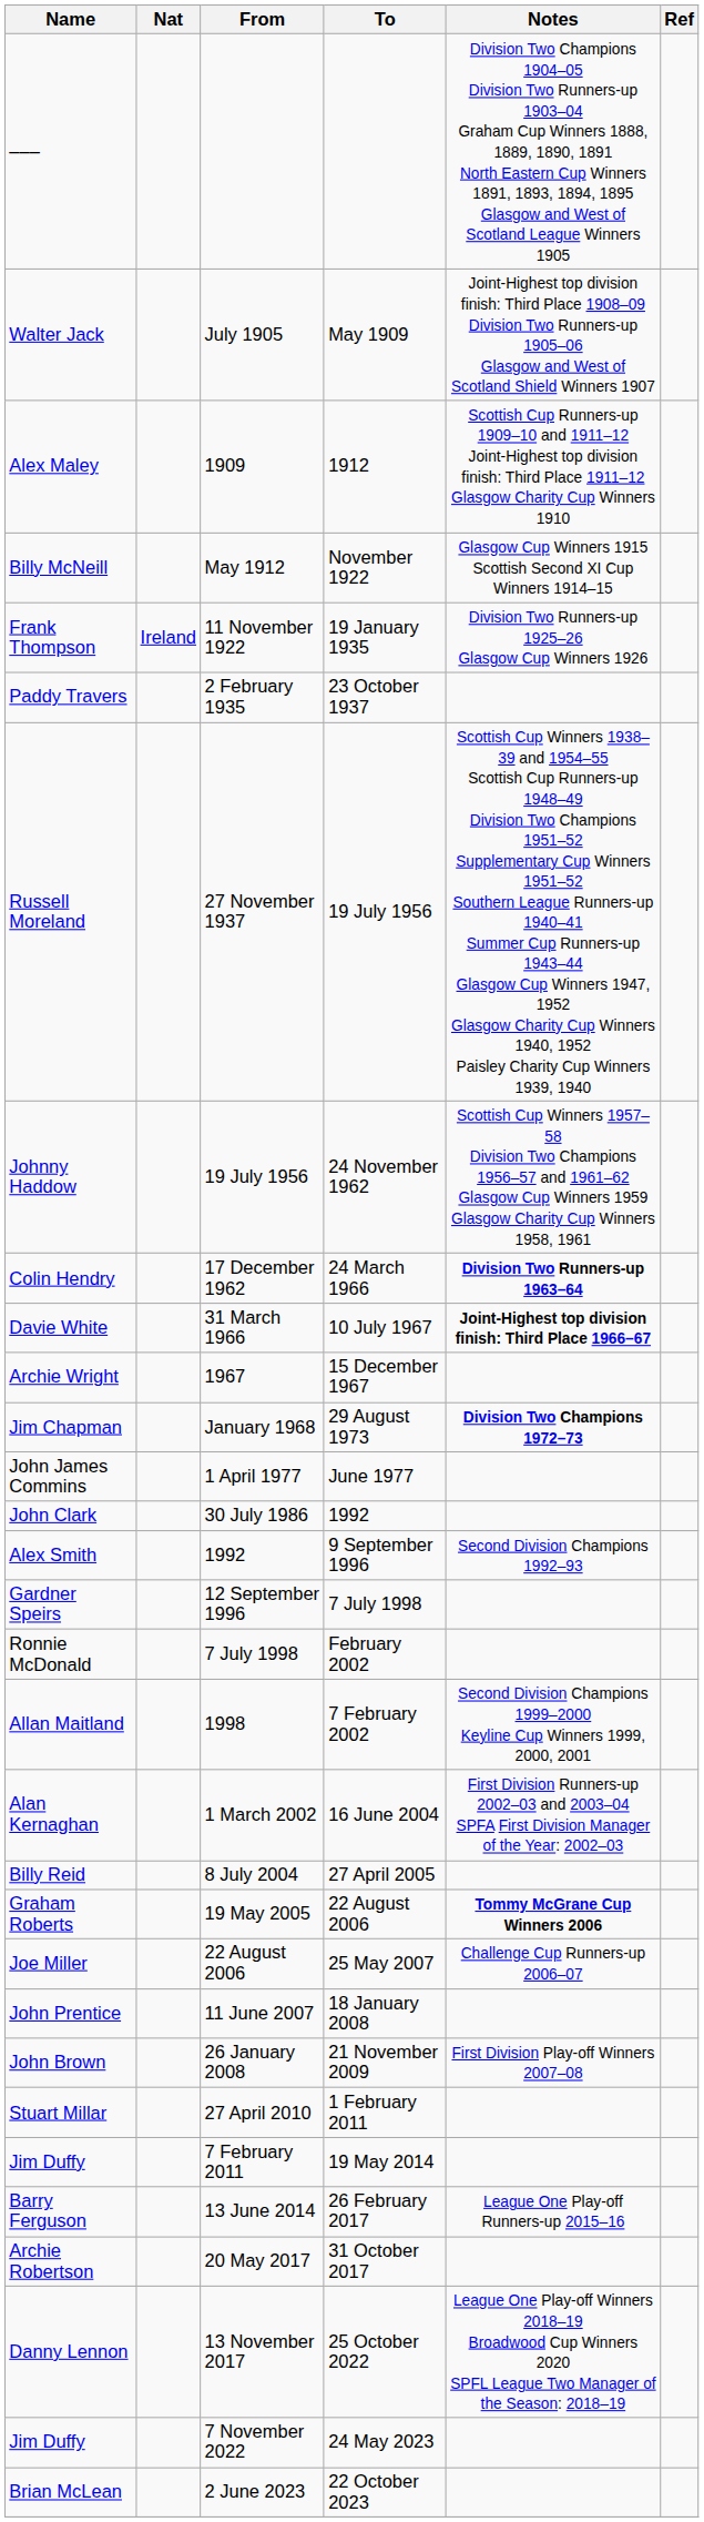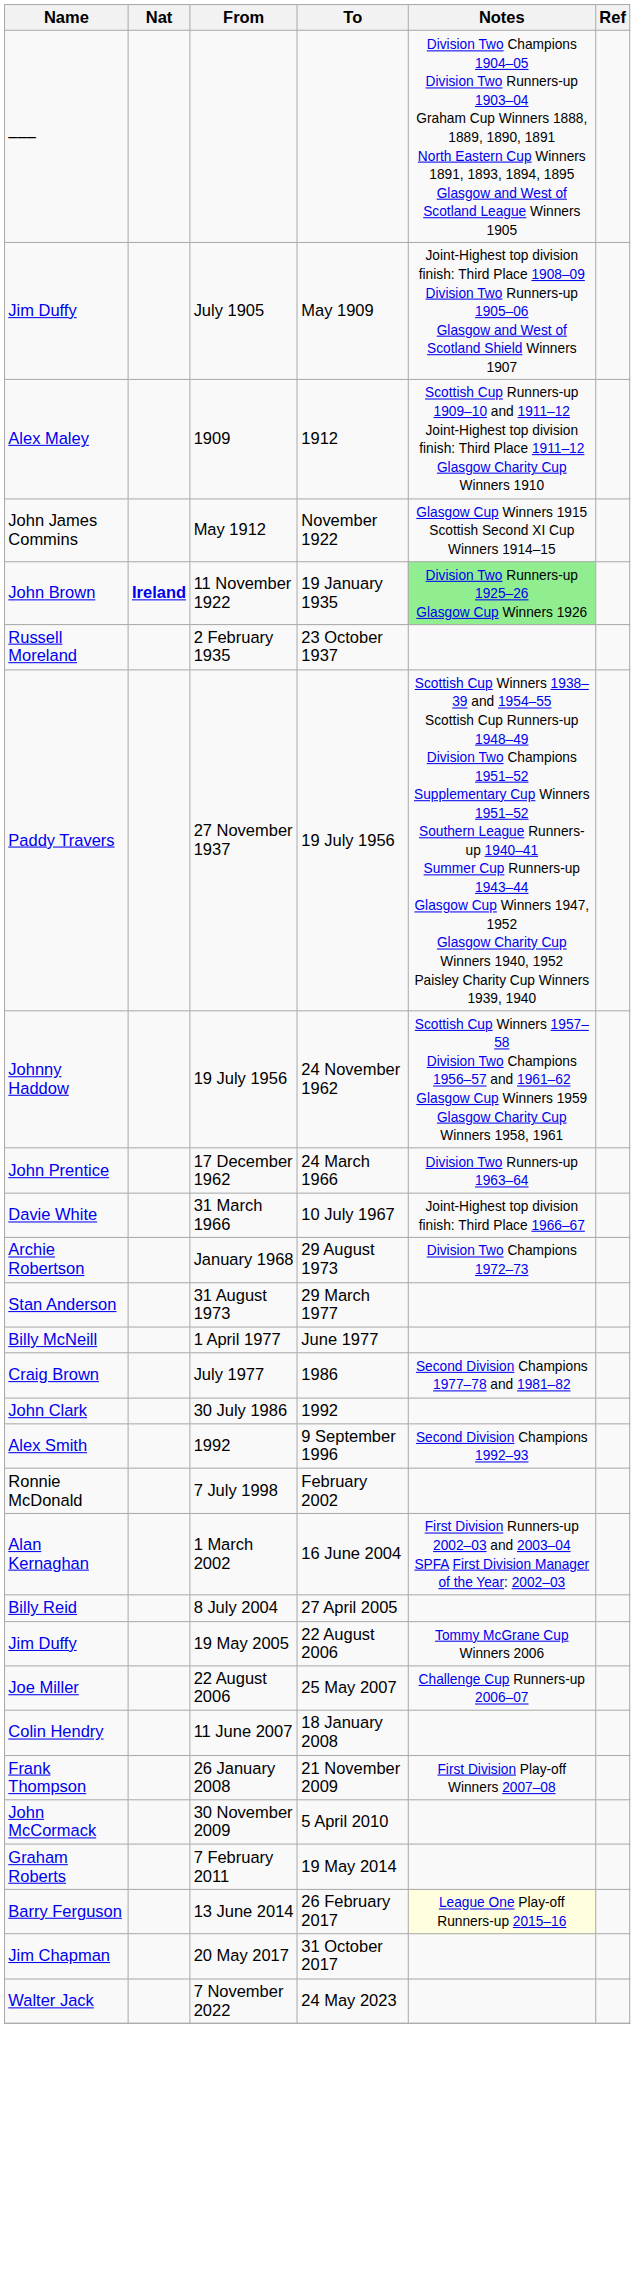July 1905 | Name: Walter Jack -> Jim Duffy
May 1912 | Name: Billy McNeill -> John James Commins
11 November 1922 | Name: Frank Thompson -> John Brown
11 November 1922 | Nat: normal -> bold
11 November 1922 | Notes: no background -> lightgreen background
2 February 1935 | Name: Paddy Travers -> Russell Moreland
27 November 1937 | Name: Russell Moreland -> Paddy Travers
17 December 1962 | Name: Colin Hendry -> John Prentice
17 December 1962 | Notes: bold -> normal
31 March 1966 | Notes: bold -> normal
- row: Archie Wright | 1967 | 15 December 1967
January 1968 | Name: Jim Chapman -> Archie Robertson
January 1968 | Notes: bold -> normal
+ row: Stan Anderson | 31 August 1973 | 29 March 1977
1 April 1977 | Name: John James Commins -> Billy McNeill
+ row: Craig Brown | July 1977 | 1986 | Second Division Champions 1977–78 and 1981–82
- row: Gardner Speirs | 12 September 1996 | 7 July 1998
- row: Allan Maitland | 1998 | 7 February 2002 | Second Division Champions 1999–2000 Keyline Cup Winners 1999, 2000, 2001
19 May 2005 | Name: Graham Roberts -> Jim Duffy
19 May 2005 | Notes: bold -> normal
11 June 2007 | Name: John Prentice -> Colin Hendry
26 January 2008 | Name: John Brown -> Frank Thompson
+ row: John McCormack | 30 November 2009 | 5 April 2010
- row: Stuart Millar | 27 April 2010 | 1 February 2011
7 February 2011 | Name: Jim Duffy -> Graham Roberts
13 June 2014 | Notes: no background -> lightyellow background
20 May 2017 | Name: Archie Robertson -> Jim Chapman
- row: Danny Lennon | 13 November 2017 | 25 October 2022 | League One Play-off Winners 2018–19 Broadwood Cup Winners 2020 SPFL League Two Manager of the Season: 2018–19
7 November 2022 | Name: Jim Duffy -> Walter Jack
- row: Brian McLean | 2 June 2023 | 22 October 2023
